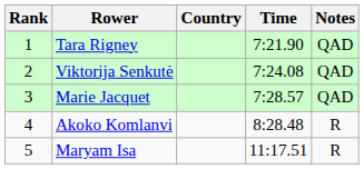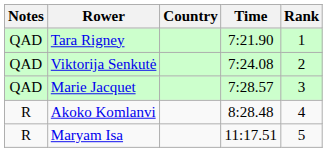columns swapped: Rank <-> Notes
